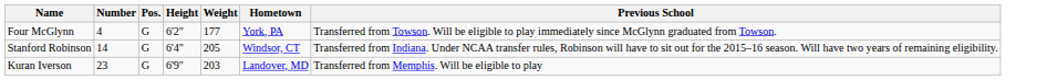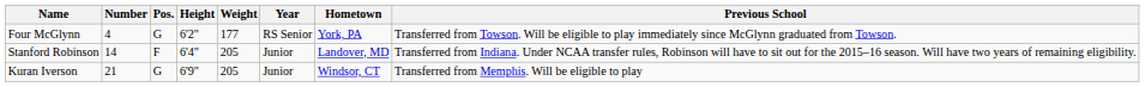+ column: Year | RS Senior | Junior | Junior
Stanford Robinson | Pos.: G -> F
Stanford Robinson | Hometown: Windsor, CT -> Landover, MD
Kuran Iverson | Number: 23 -> 21
Kuran Iverson | Weight: 203 -> 205
Kuran Iverson | Hometown: Landover, MD -> Windsor, CT
